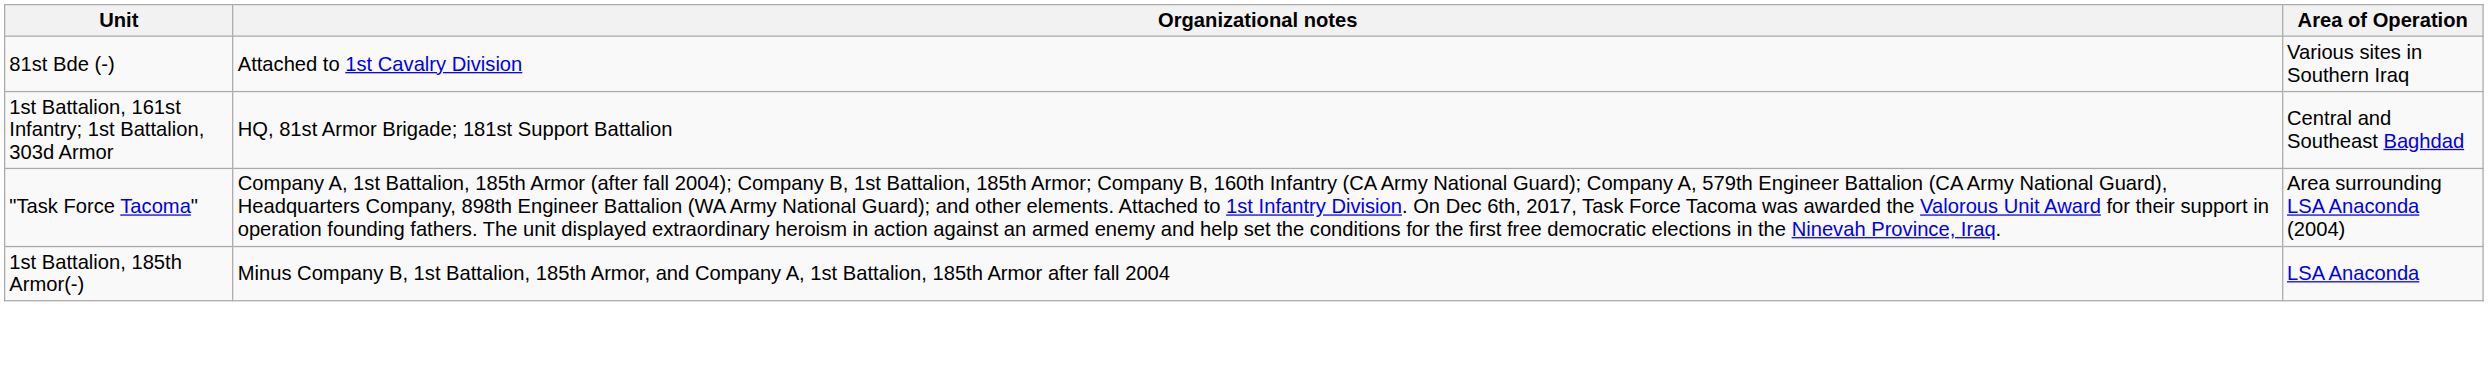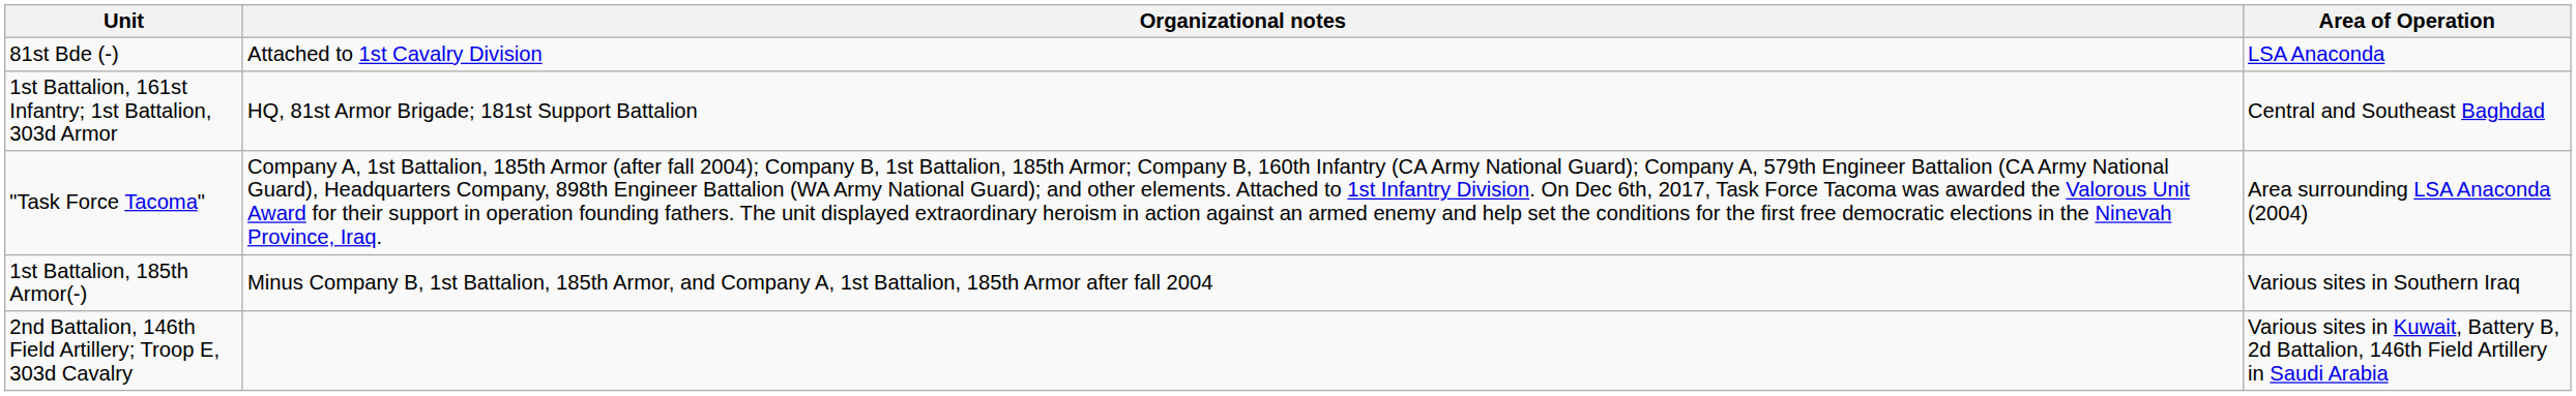81st Bde (-) | Area of Operation: Various sites in Southern Iraq -> LSA Anaconda
1st Battalion, 185th Armor(-) | Area of Operation: LSA Anaconda -> Various sites in Southern Iraq
+ row: 2nd Battalion, 146th Field Artillery; Troop E, 303d Cavalry | Various sites in Kuwait, Battery B, 2d Battalion, 146th Field Artillery in Saudi Arabia
